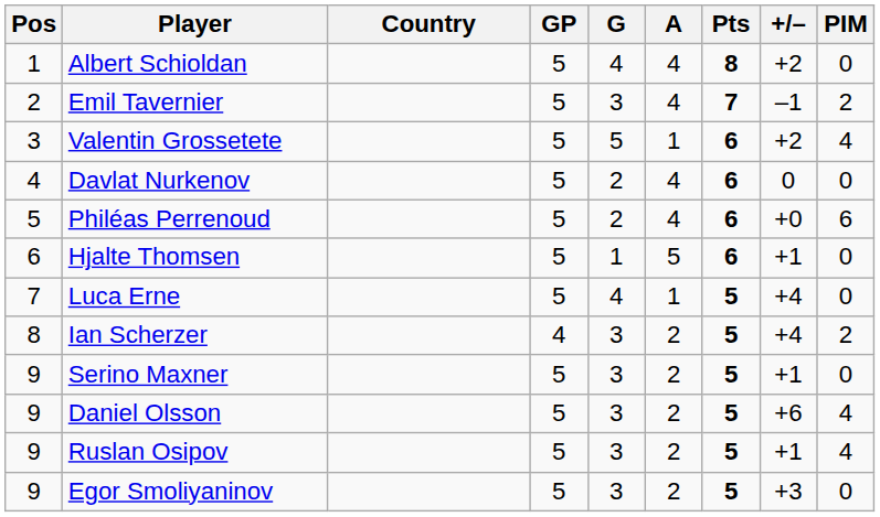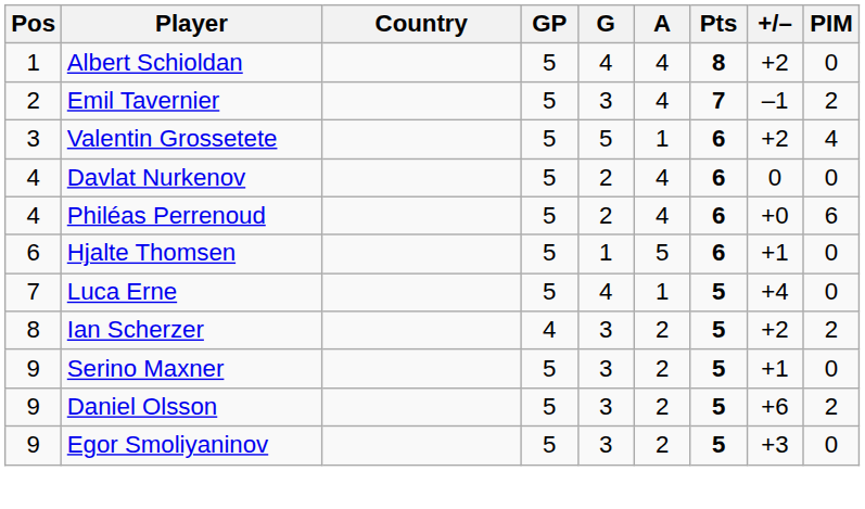Philéas Perrenoud | Pos: 5 -> 4
Ian Scherzer | +/–: +4 -> +2
Daniel Olsson | PIM: 4 -> 2
- row: 9 | Ruslan Osipov | 5 | 3 | 2 | 5 | +1 | 4
